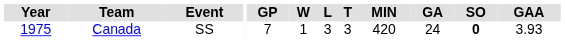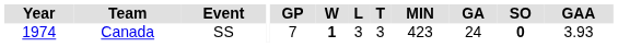Canada | Year: 1975 -> 1974
Canada | W: normal -> bold
Canada | MIN: 420 -> 423
